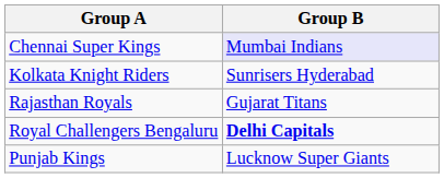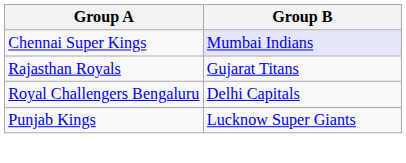- row: Kolkata Knight Riders | Sunrisers Hyderabad
Royal Challengers Bengaluru | Group B: bold -> normal
